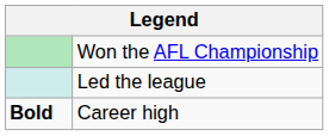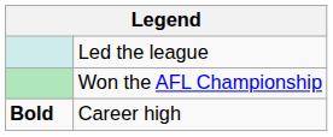rows swapped: Won the AFL Championship <-> Led the league
